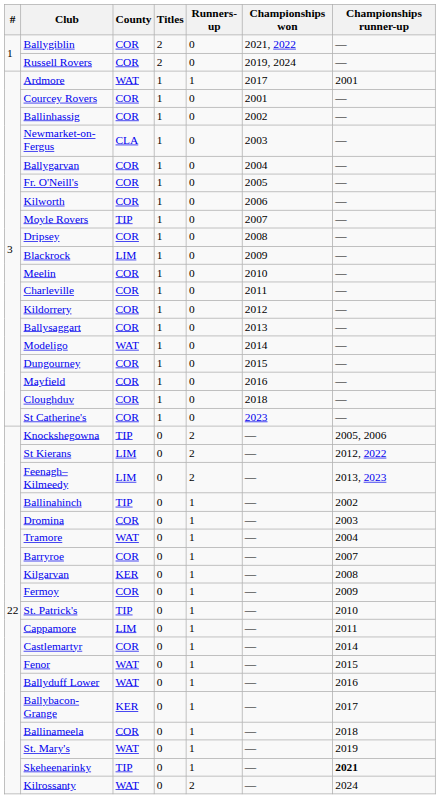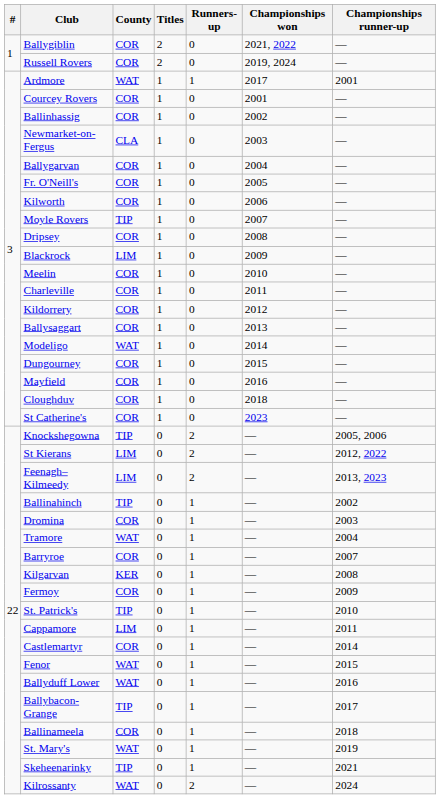Ballybacon-Grange | County: KER -> TIP
Skeheenarinky | Championships runner-up: bold -> normal
